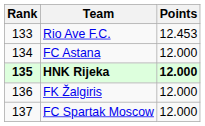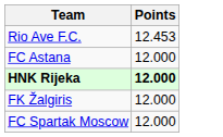- column: Rank | 133 | 134 | 135 | 136 | 137
